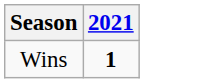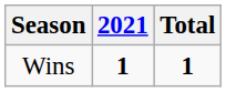+ column: Total | 1
